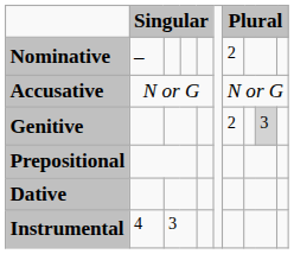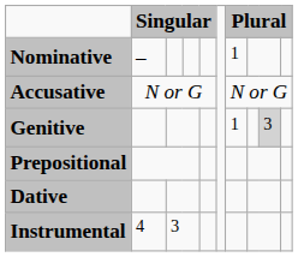Nominative | column 7: 2 -> 1
Genitive | column 7: 2 -> 1
